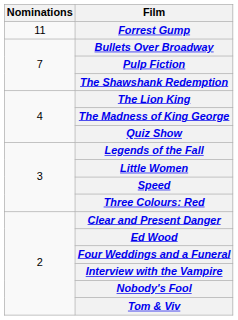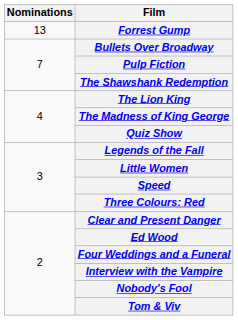Forrest Gump | Nominations: 11 -> 13
